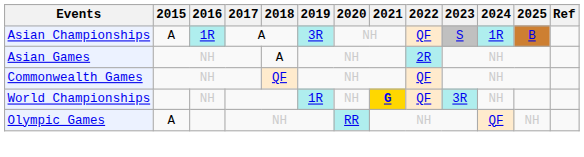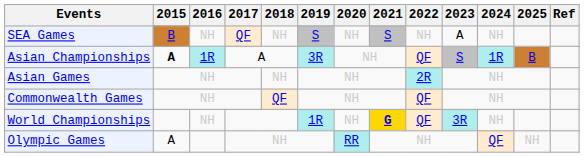+ row: SEA Games | B | NH | QF | NH | S | NH | S | NH | A | NH
Asian Championships | 2015: normal -> bold
Asian Games | 2018: A -> NH
